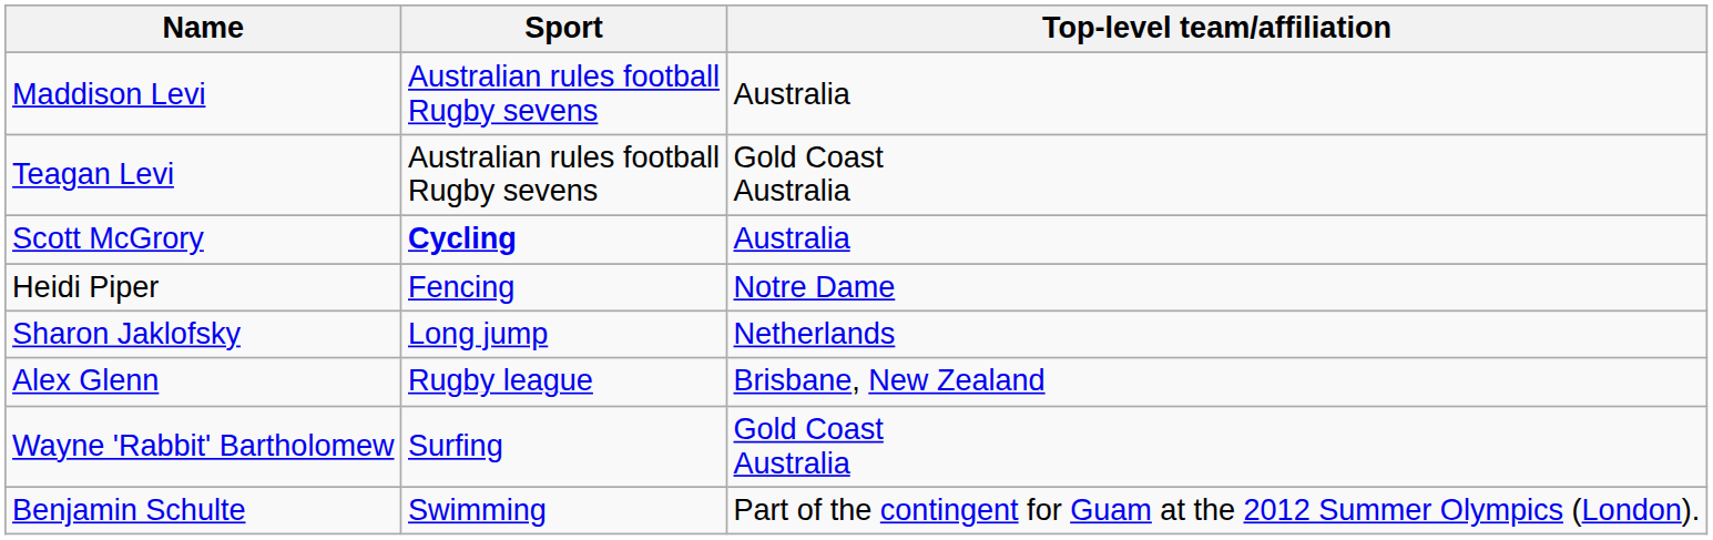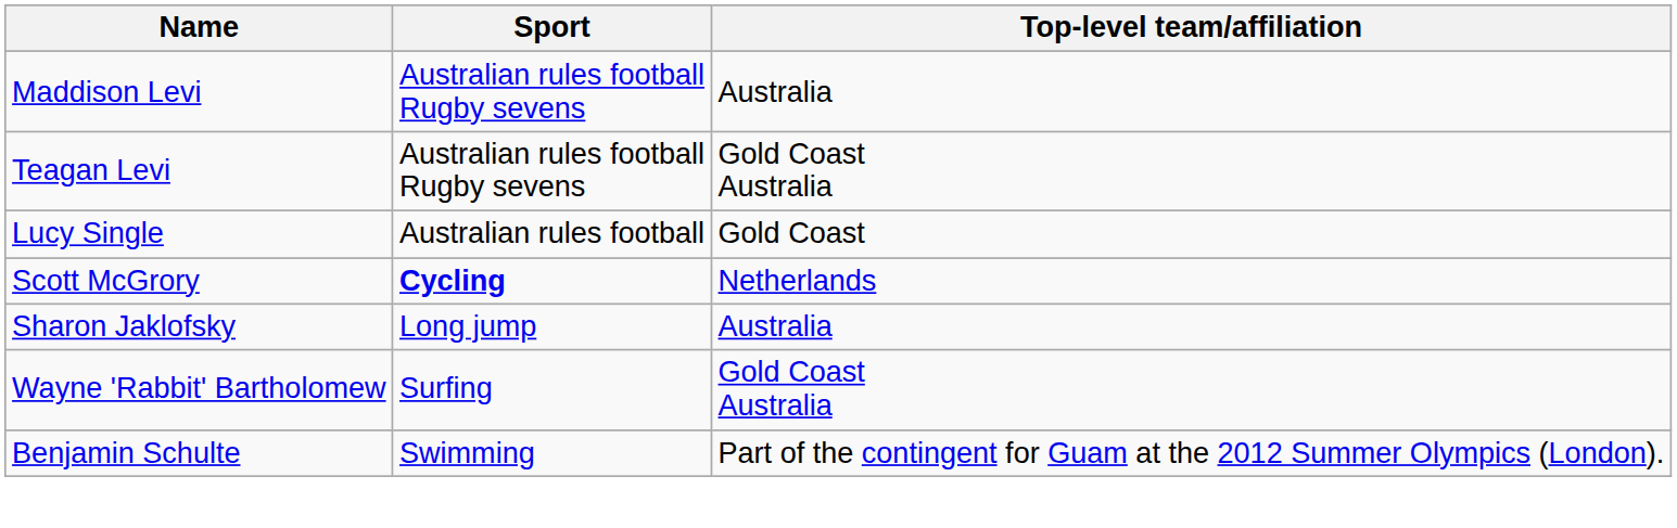+ row: Lucy Single | Australian rules football | Gold Coast
Scott McGrory | Top-level team/affiliation: Australia -> Netherlands
- row: Heidi Piper | Fencing | Notre Dame
Sharon Jaklofsky | Top-level team/affiliation: Netherlands -> Australia
- row: Alex Glenn | Rugby league | Brisbane, New Zealand
